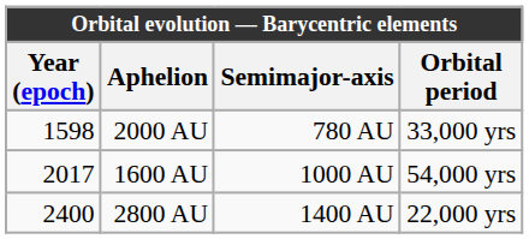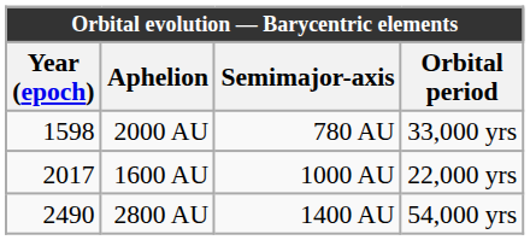1600 AU | Orbital period: 54,000 yrs -> 22,000 yrs
2800 AU | Year (epoch): 2400 -> 2490
2800 AU | Orbital period: 22,000 yrs -> 54,000 yrs
